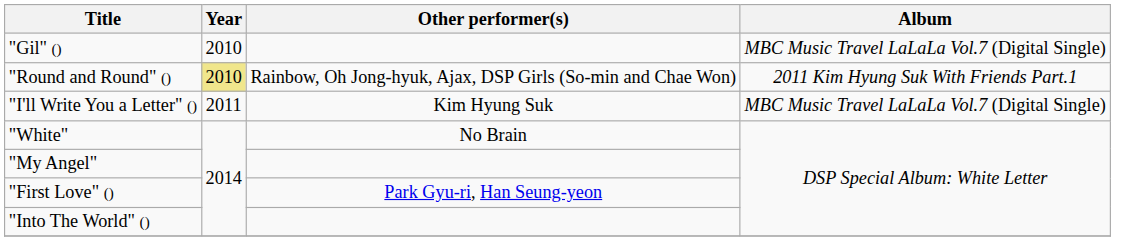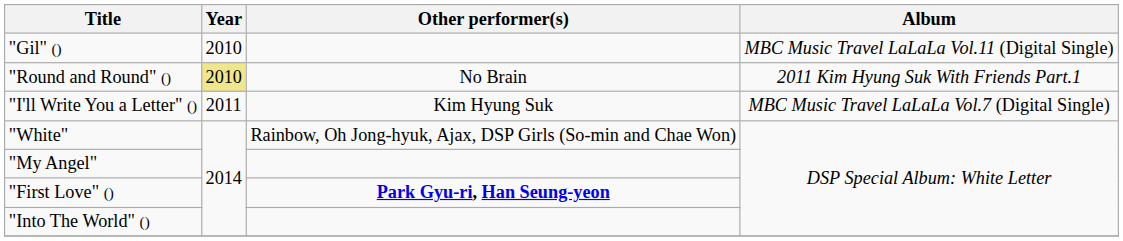"Gil" () | Album: MBC Music Travel LaLaLa Vol.7 (Digital Single) -> MBC Music Travel LaLaLa Vol.11 (Digital Single)
"Round and Round" () | Other performer(s): Rainbow, Oh Jong-hyuk, Ajax, DSP Girls (So-min and Chae Won) -> No Brain
"White" | Other performer(s): No Brain -> Rainbow, Oh Jong-hyuk, Ajax, DSP Girls (So-min and Chae Won)
"First Love" () | Other performer(s): normal -> bold
